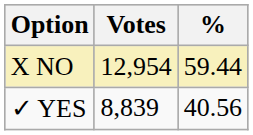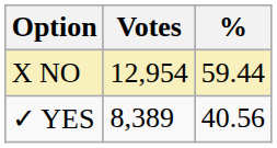✓ YES | Votes: 8,839 -> 8,389
